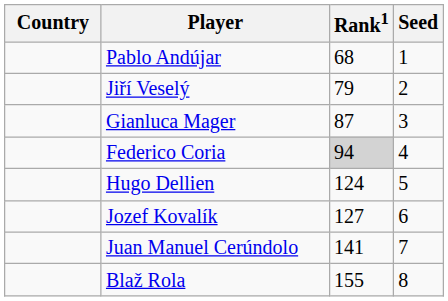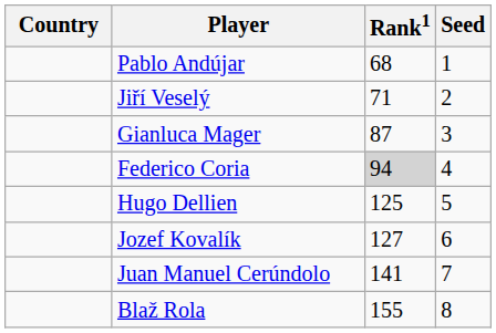Jiří Veselý | Rank1: 79 -> 71
Hugo Dellien | Rank1: 124 -> 125
